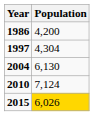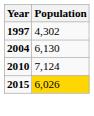- row: 1986 | 4,200
1997 | Population: 4,304 -> 4,302
